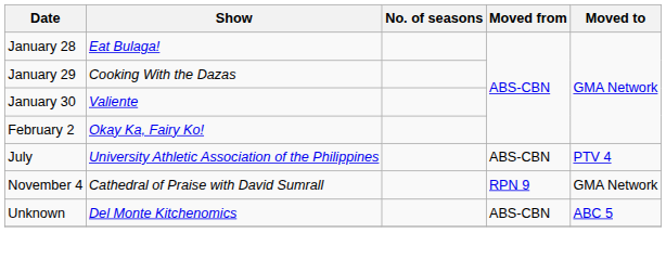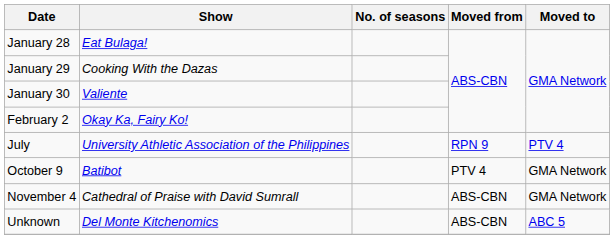July | Moved from: ABS-CBN -> RPN 9
+ row: October 9 | Batibot | PTV 4 | GMA Network
November 4 | Moved from: RPN 9 -> ABS-CBN
